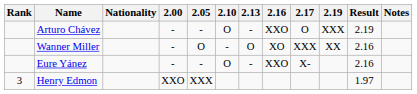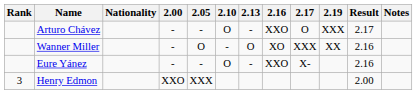Arturo Chávez | Result: 2.19 -> 2.17
Henry Edmon | Result: 1.97 -> 2.00
